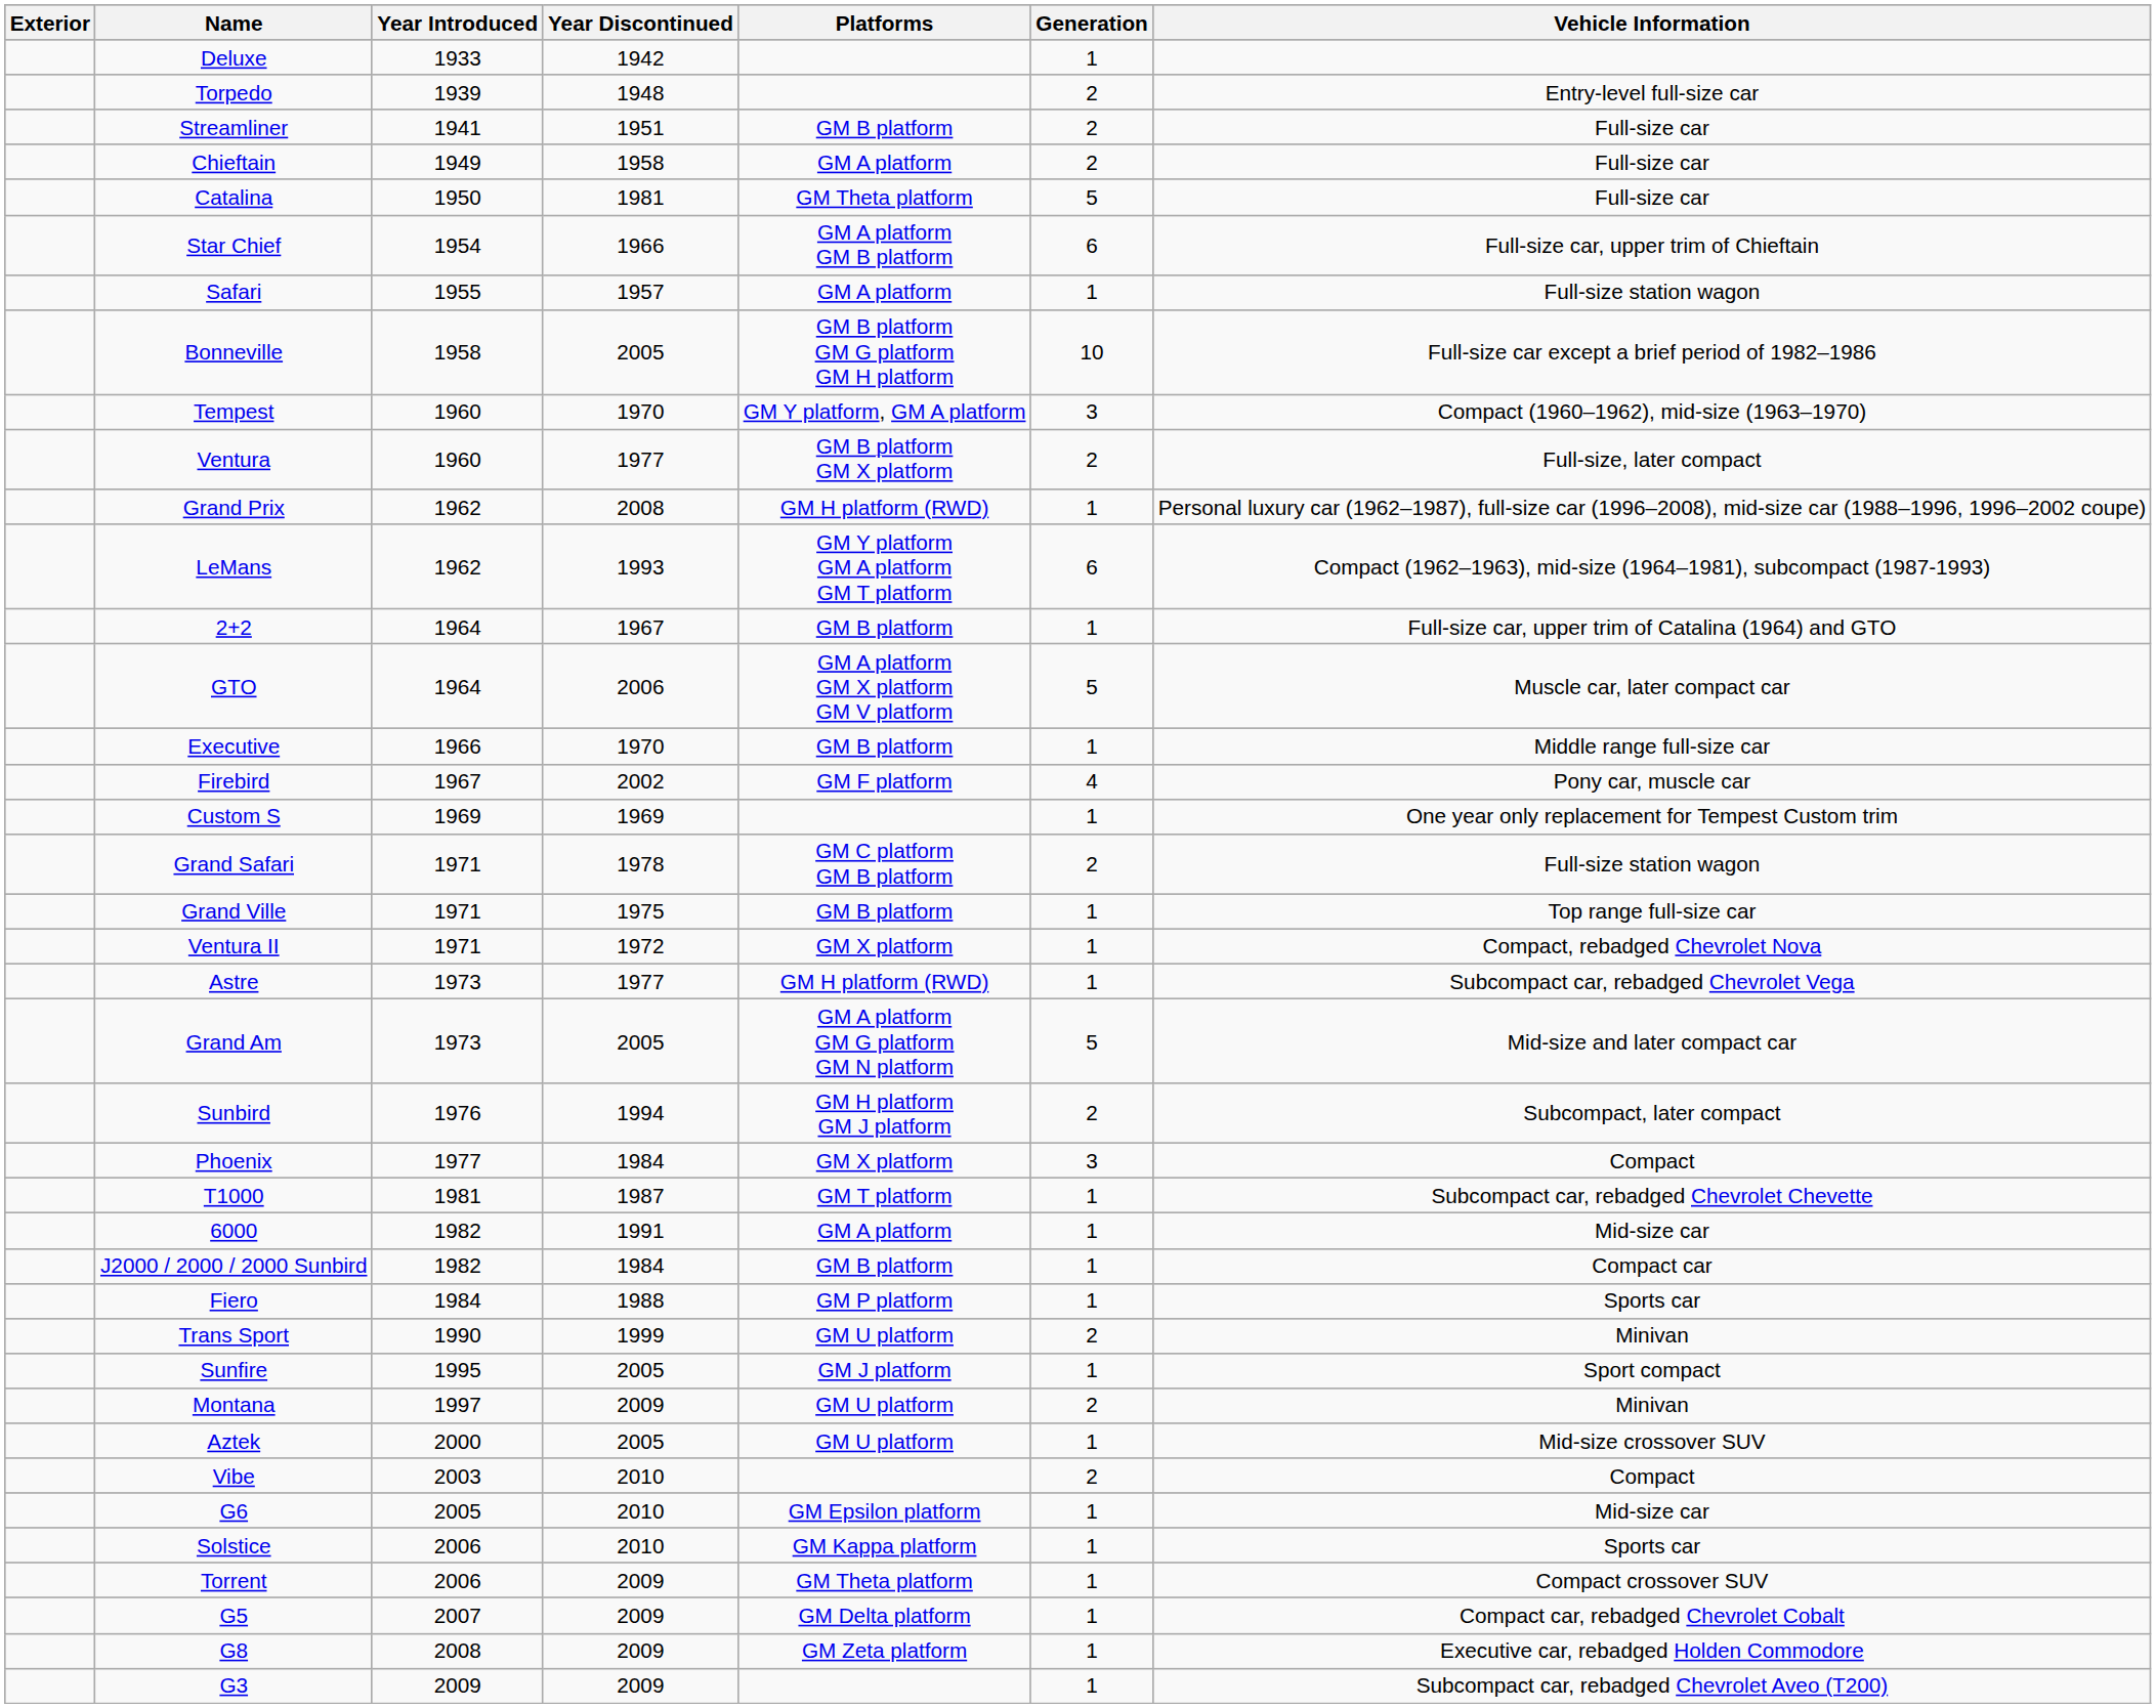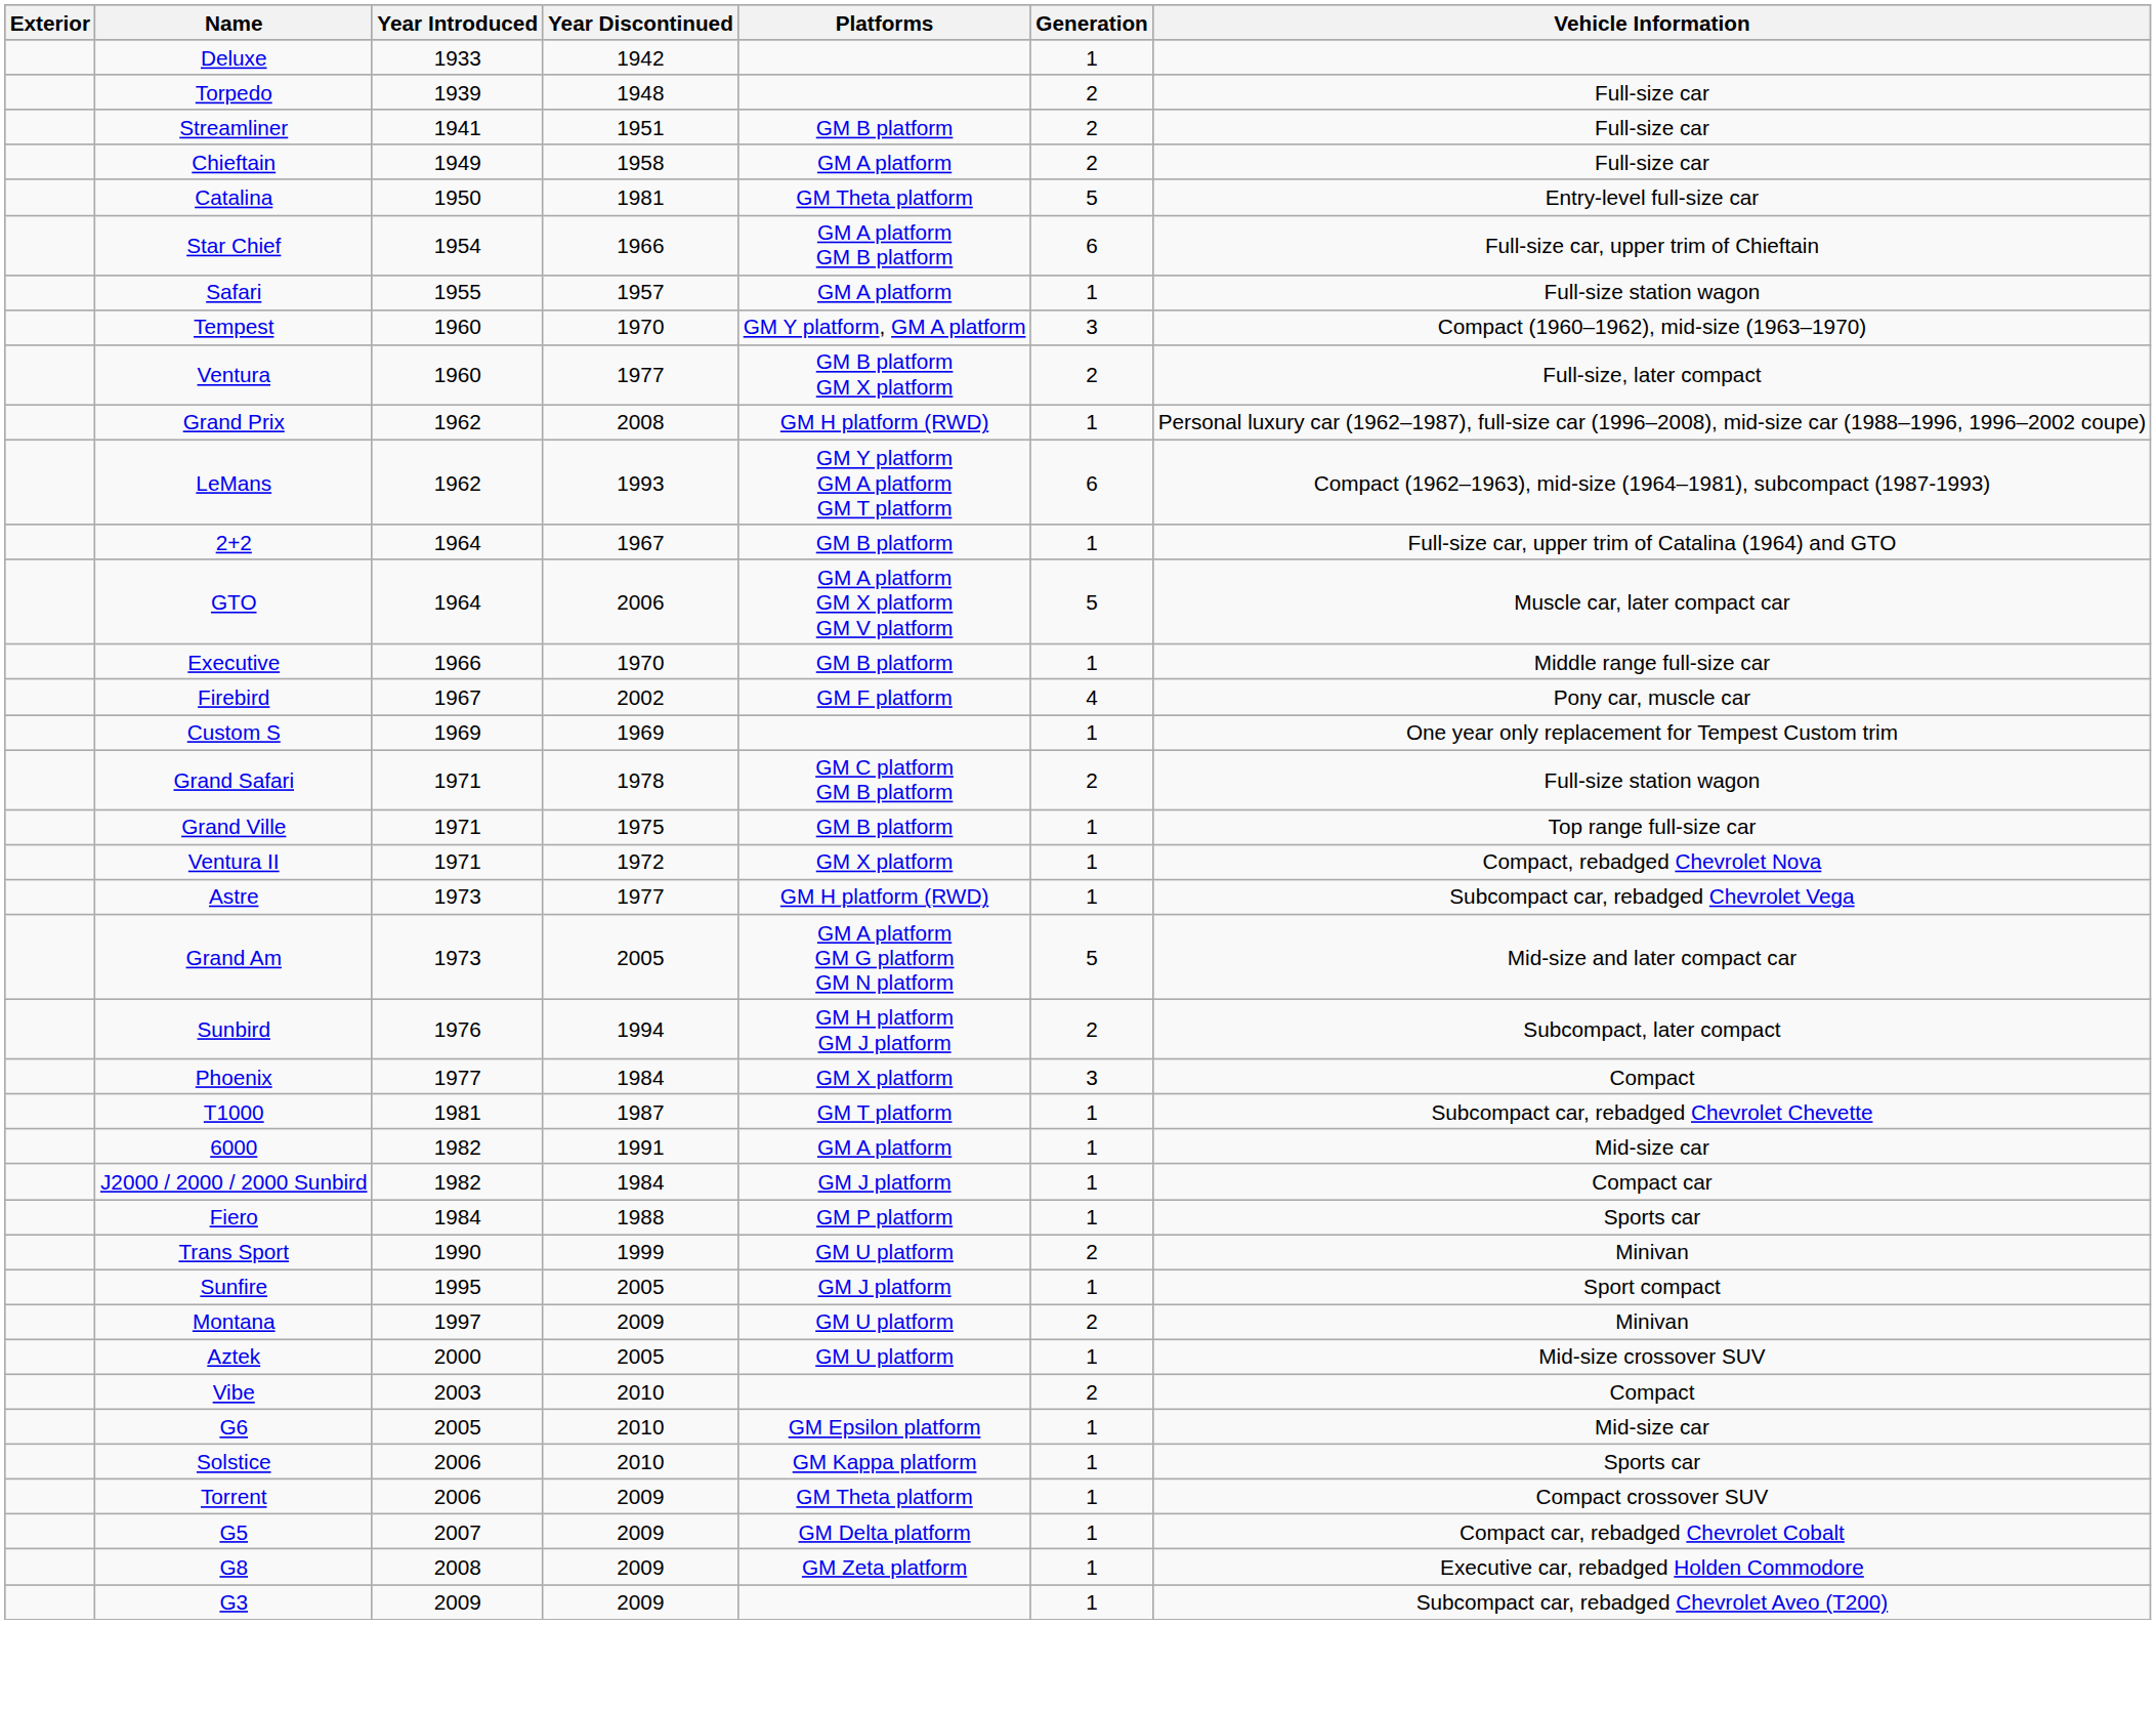Torpedo | Vehicle Information: Entry-level full-size car -> Full-size car
Catalina | Vehicle Information: Full-size car -> Entry-level full-size car
- row: Bonneville | 1958 | 2005 | GM B platform GM G platform GM H platform | 10 | Full-size car except a brief period of 1982–1986
J2000 / 2000 / 2000 Sunbird | Platforms: GM B platform -> GM J platform
